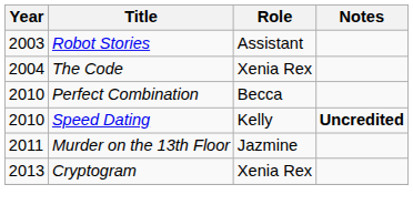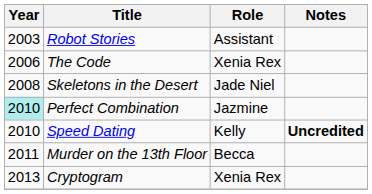The Code | Year: 2004 -> 2006
+ row: 2008 | Skeletons in the Desert | Jade Niel
Perfect Combination | Year: no background -> paleturquoise background
Perfect Combination | Role: Becca -> Jazmine
Murder on the 13th Floor | Role: Jazmine -> Becca
